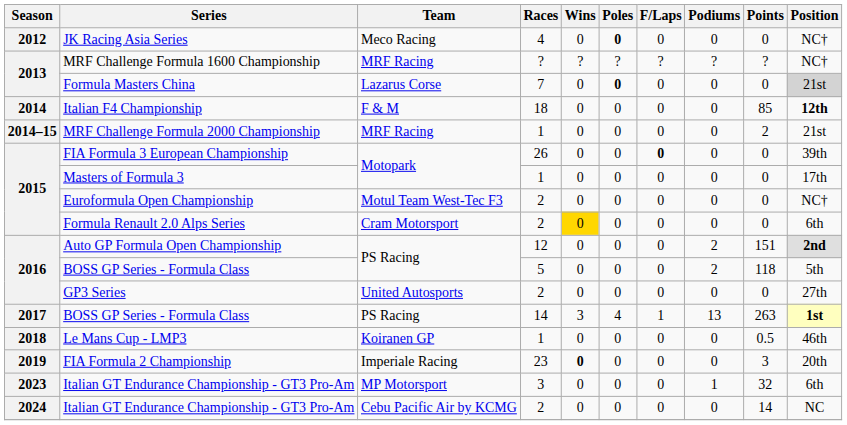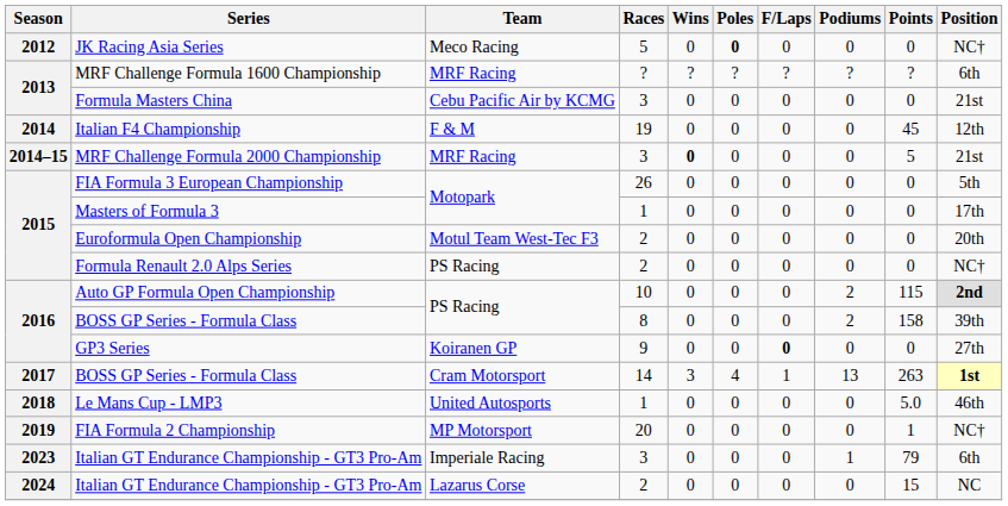JK Racing Asia Series | Races: 4 -> 5
MRF Challenge Formula 1600 Championship | Position: NC† -> 6th
Formula Masters China | Team: Lazarus Corse -> Cebu Pacific Air by KCMG
Formula Masters China | Races: 7 -> 3
Formula Masters China | Poles: bold -> normal
Formula Masters China | Position: lightgrey background -> no background
Italian F4 Championship | Races: 18 -> 19
Italian F4 Championship | Points: 85 -> 45
Italian F4 Championship | Position: bold -> normal
MRF Challenge Formula 2000 Championship | Races: 1 -> 3
MRF Challenge Formula 2000 Championship | Wins: normal -> bold
MRF Challenge Formula 2000 Championship | Points: 2 -> 5
FIA Formula 3 European Championship | F/Laps: bold -> normal
FIA Formula 3 European Championship | Position: 39th -> 5th
Euroformula Open Championship | Position: NC† -> 20th
Formula Renault 2.0 Alps Series | Team: Cram Motorsport -> PS Racing
Formula Renault 2.0 Alps Series | Wins: gold background -> no background
Formula Renault 2.0 Alps Series | Position: 6th -> NC†
Auto GP Formula Open Championship | Races: 12 -> 10
Auto GP Formula Open Championship | Points: 151 -> 115
2016 / BOSS GP Series - Formula Class | Races: 5 -> 8
2016 / BOSS GP Series - Formula Class | Points: 118 -> 158
2016 / BOSS GP Series - Formula Class | Position: 5th -> 39th
GP3 Series | Team: United Autosports -> Koiranen GP
GP3 Series | Races: 2 -> 9
GP3 Series | F/Laps: normal -> bold
2017 / BOSS GP Series - Formula Class | Team: PS Racing -> Cram Motorsport
Le Mans Cup - LMP3 | Team: Koiranen GP -> United Autosports
Le Mans Cup - LMP3 | Points: 0.5 -> 5.0
FIA Formula 2 Championship | Team: Imperiale Racing -> MP Motorsport
FIA Formula 2 Championship | Races: 23 -> 20
FIA Formula 2 Championship | Wins: bold -> normal
FIA Formula 2 Championship | Points: 3 -> 1
FIA Formula 2 Championship | Position: 20th -> NC†
2023 / Italian GT Endurance Championship - GT3 Pro-Am | Team: MP Motorsport -> Imperiale Racing
2023 / Italian GT Endurance Championship - GT3 Pro-Am | Points: 32 -> 79
2024 / Italian GT Endurance Championship - GT3 Pro-Am | Team: Cebu Pacific Air by KCMG -> Lazarus Corse
2024 / Italian GT Endurance Championship - GT3 Pro-Am | Points: 14 -> 15
